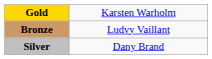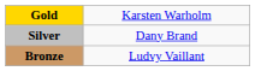rows swapped: Silver <-> Bronze
